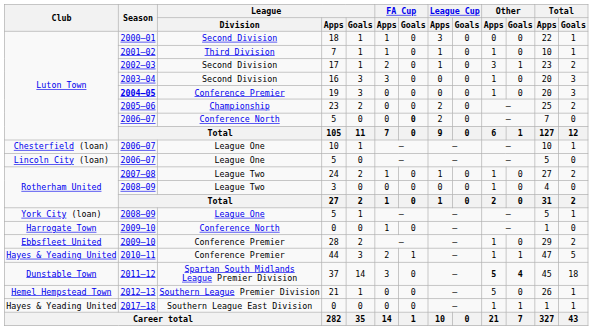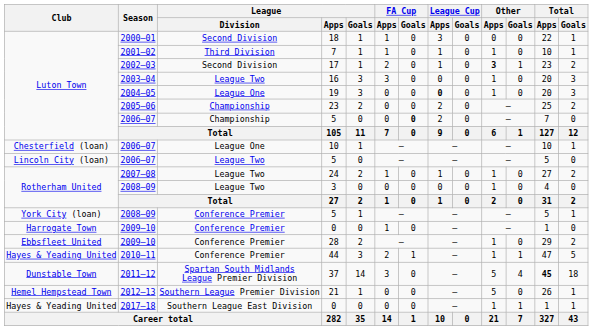17 | Other / Apps: normal -> bold
16 | League / Division: Second Division -> League Two
19 | Season: bold -> normal
19 | League / Division: Conference Premier -> League One
19 | League Cup / Apps: normal -> bold
Luton Town / 5 | League / Division: Conference North -> Championship
Lincoln City (loan) / 5 | League / Division: League One -> League Two
York City (loan) / 5 | League / Division: League One -> Conference Premier
Harrogate Town / 0 | League / Division: Conference North -> Conference Premier
37 | Other / Apps: bold -> normal
37 | Other / Goals: bold -> normal
37 | Total / Apps: normal -> bold
